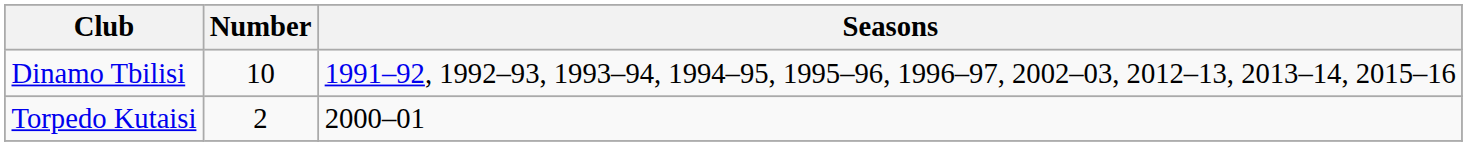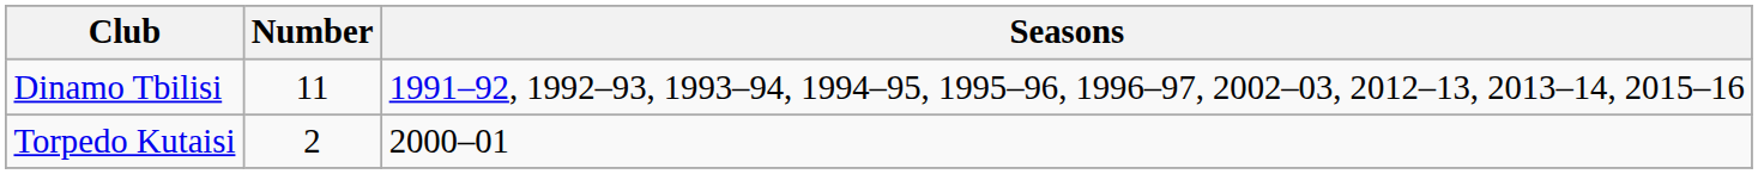Dinamo Tbilisi | Number: 10 -> 11
